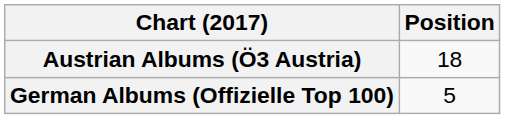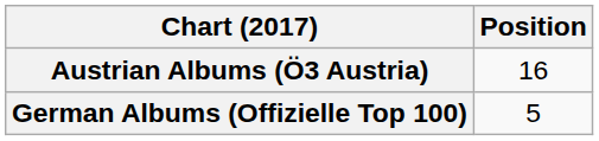Austrian Albums (Ö3 Austria) | Position: 18 -> 16
